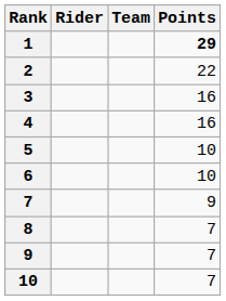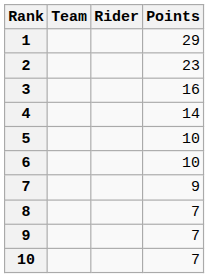columns swapped: Rider <-> Team
1 | Points: bold -> normal
2 | Points: 22 -> 23
4 | Points: 16 -> 14
